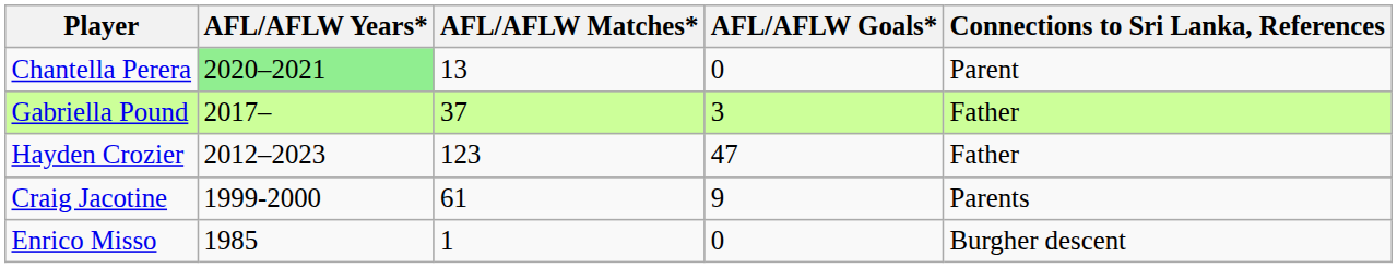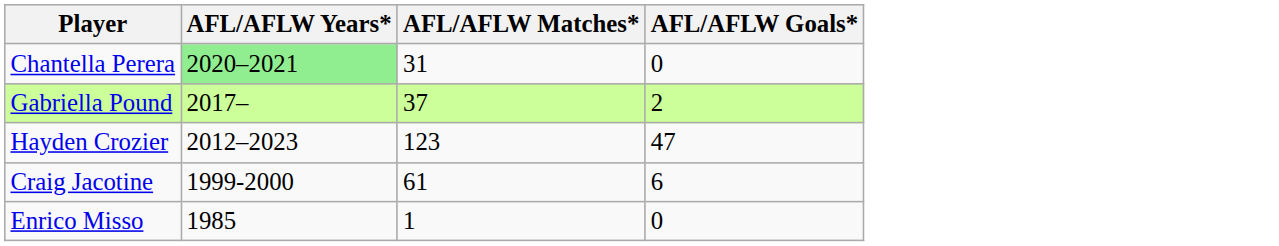- column: Connections to Sri Lanka, References | Parent | Father | Father | Parents | Burgher descent
Chantella Perera | AFL/AFLW Matches*: 13 -> 31
Gabriella Pound | AFL/AFLW Goals*: 3 -> 2
Craig Jacotine | AFL/AFLW Goals*: 9 -> 6
